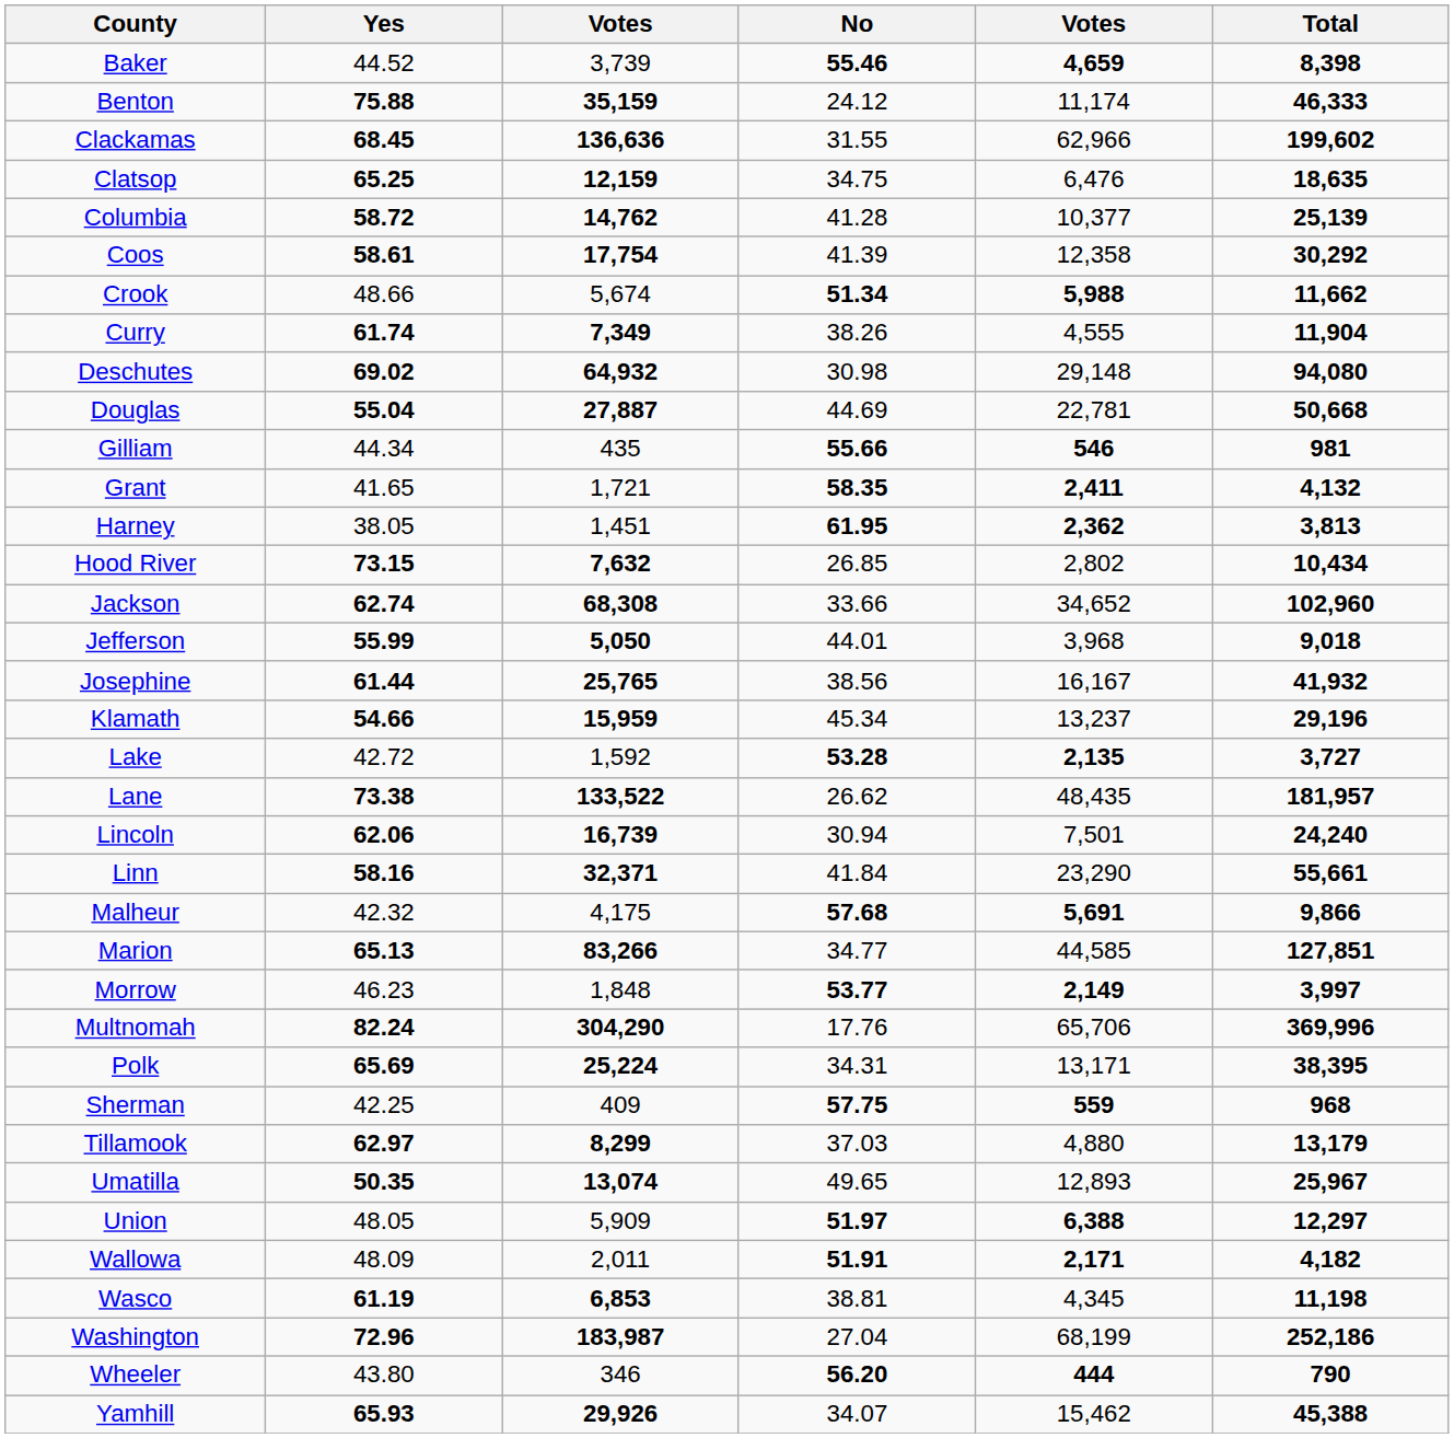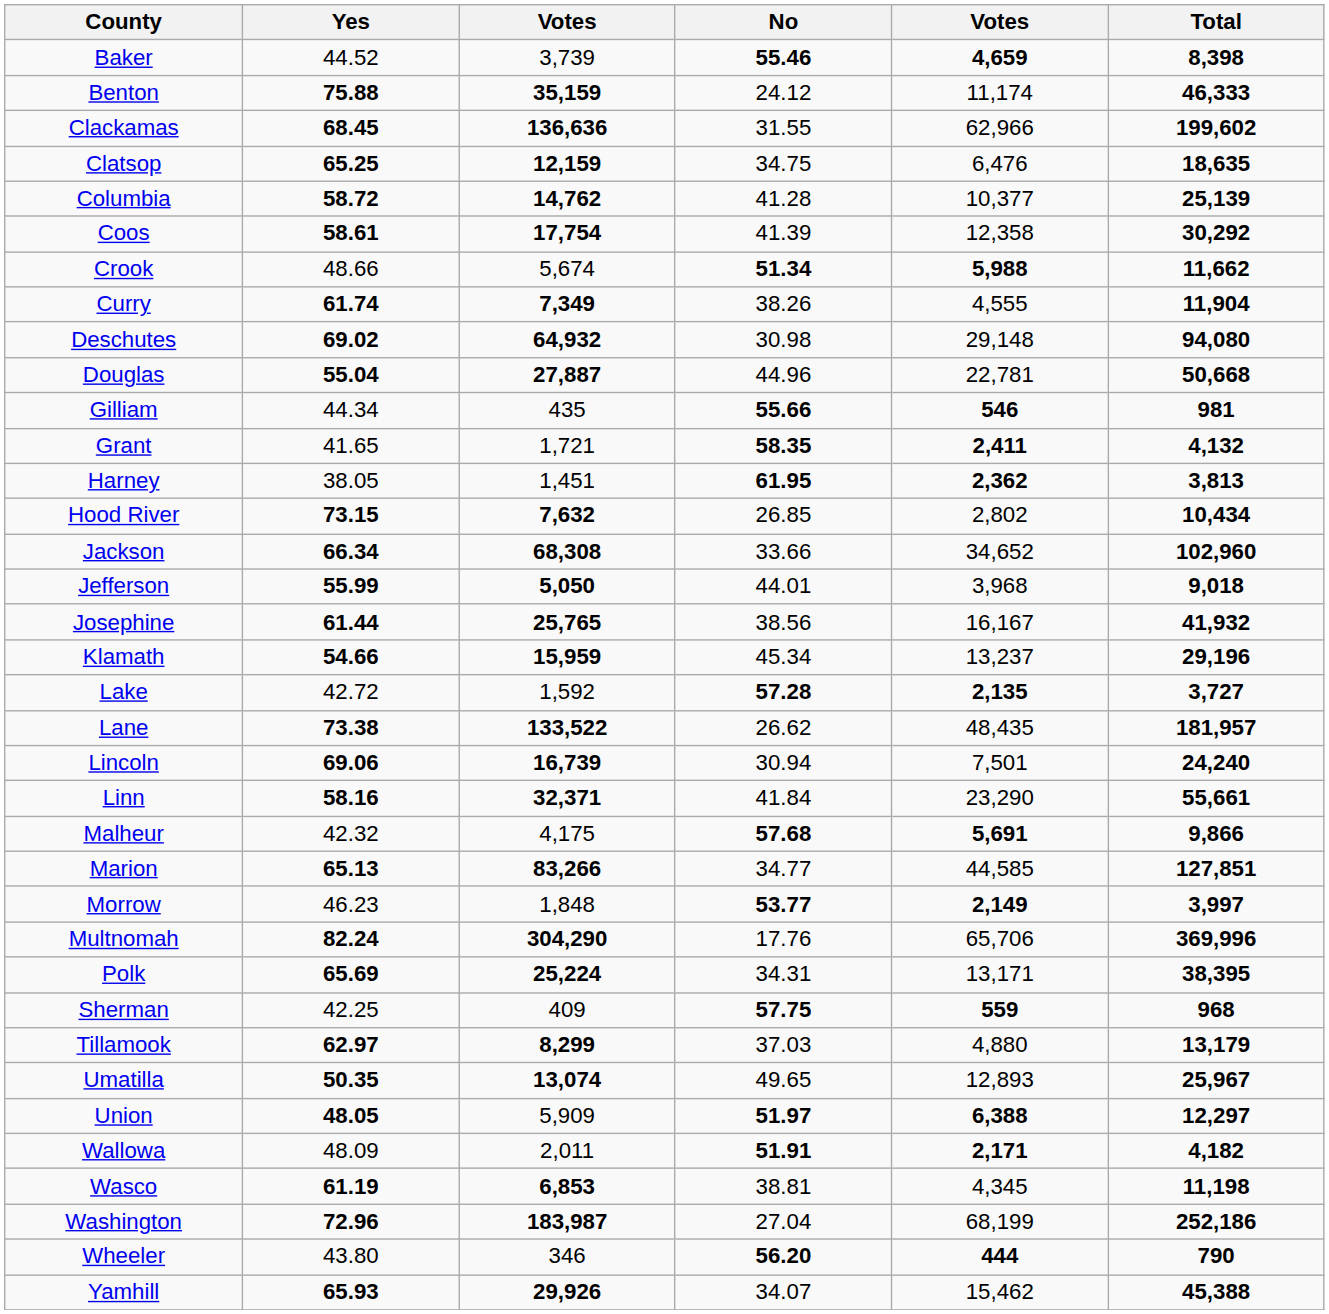Douglas | No: 44.69 -> 44.96
Jackson | Yes: 62.74 -> 66.34
Lake | No: 53.28 -> 57.28
Lincoln | Yes: 62.06 -> 69.06
Union | Yes: normal -> bold
